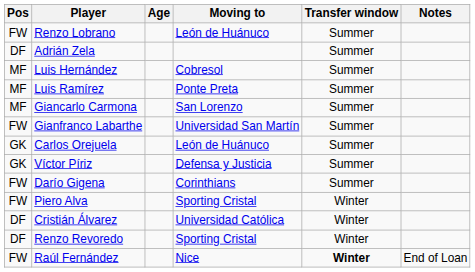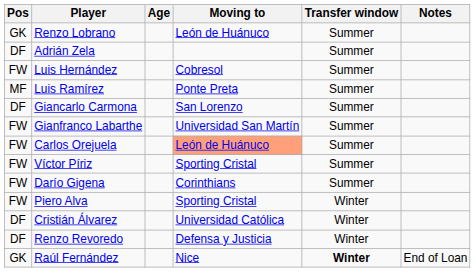Renzo Lobrano | Pos: FW -> GK
Luis Hernández | Pos: MF -> FW
Giancarlo Carmona | Pos: MF -> DF
Carlos Orejuela | Pos: GK -> FW
Carlos Orejuela | Moving to: no background -> lightsalmon background
Víctor Píriz | Pos: GK -> FW
Víctor Píriz | Moving to: Defensa y Justicia -> Sporting Cristal
Renzo Revoredo | Moving to: Sporting Cristal -> Defensa y Justicia
Raúl Fernández | Pos: FW -> GK
